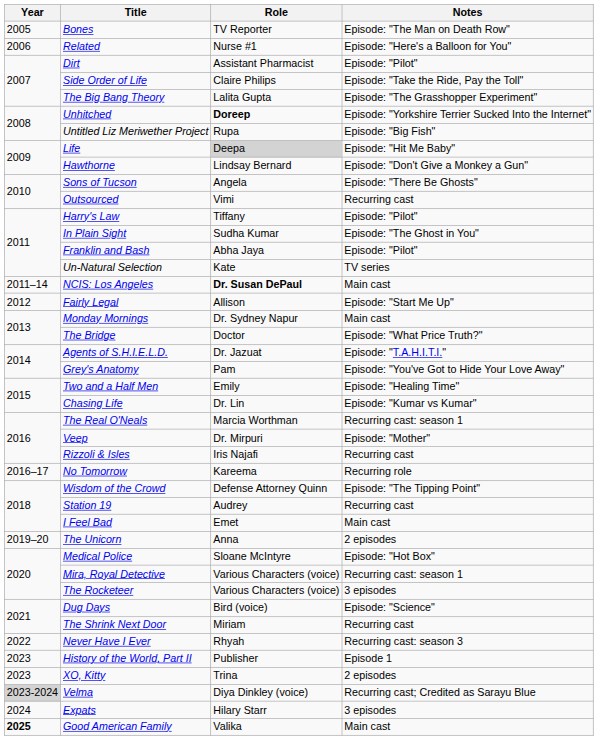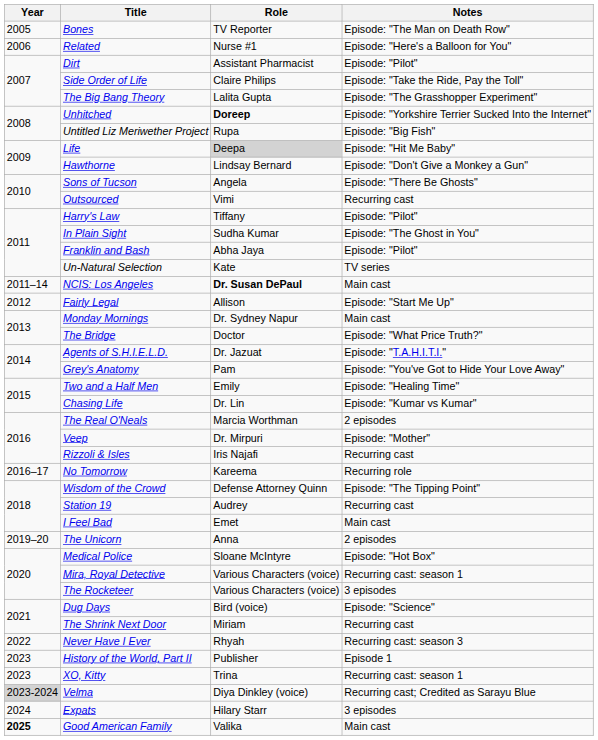The Real O'Neals | Notes: Recurring cast: season 1 -> 2 episodes
XO, Kitty | Notes: 2 episodes -> Recurring cast: season 1
